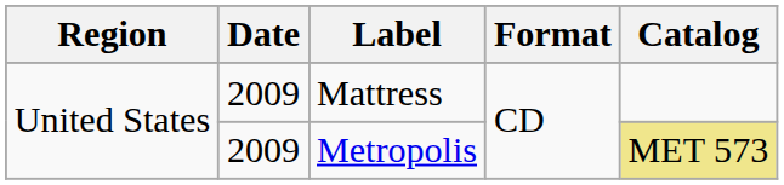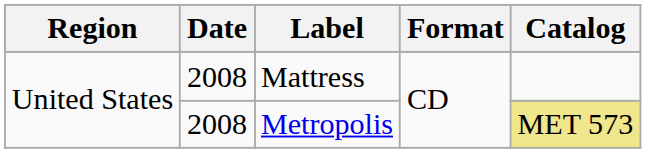Mattress | Date: 2009 -> 2008
Metropolis | Date: 2009 -> 2008
